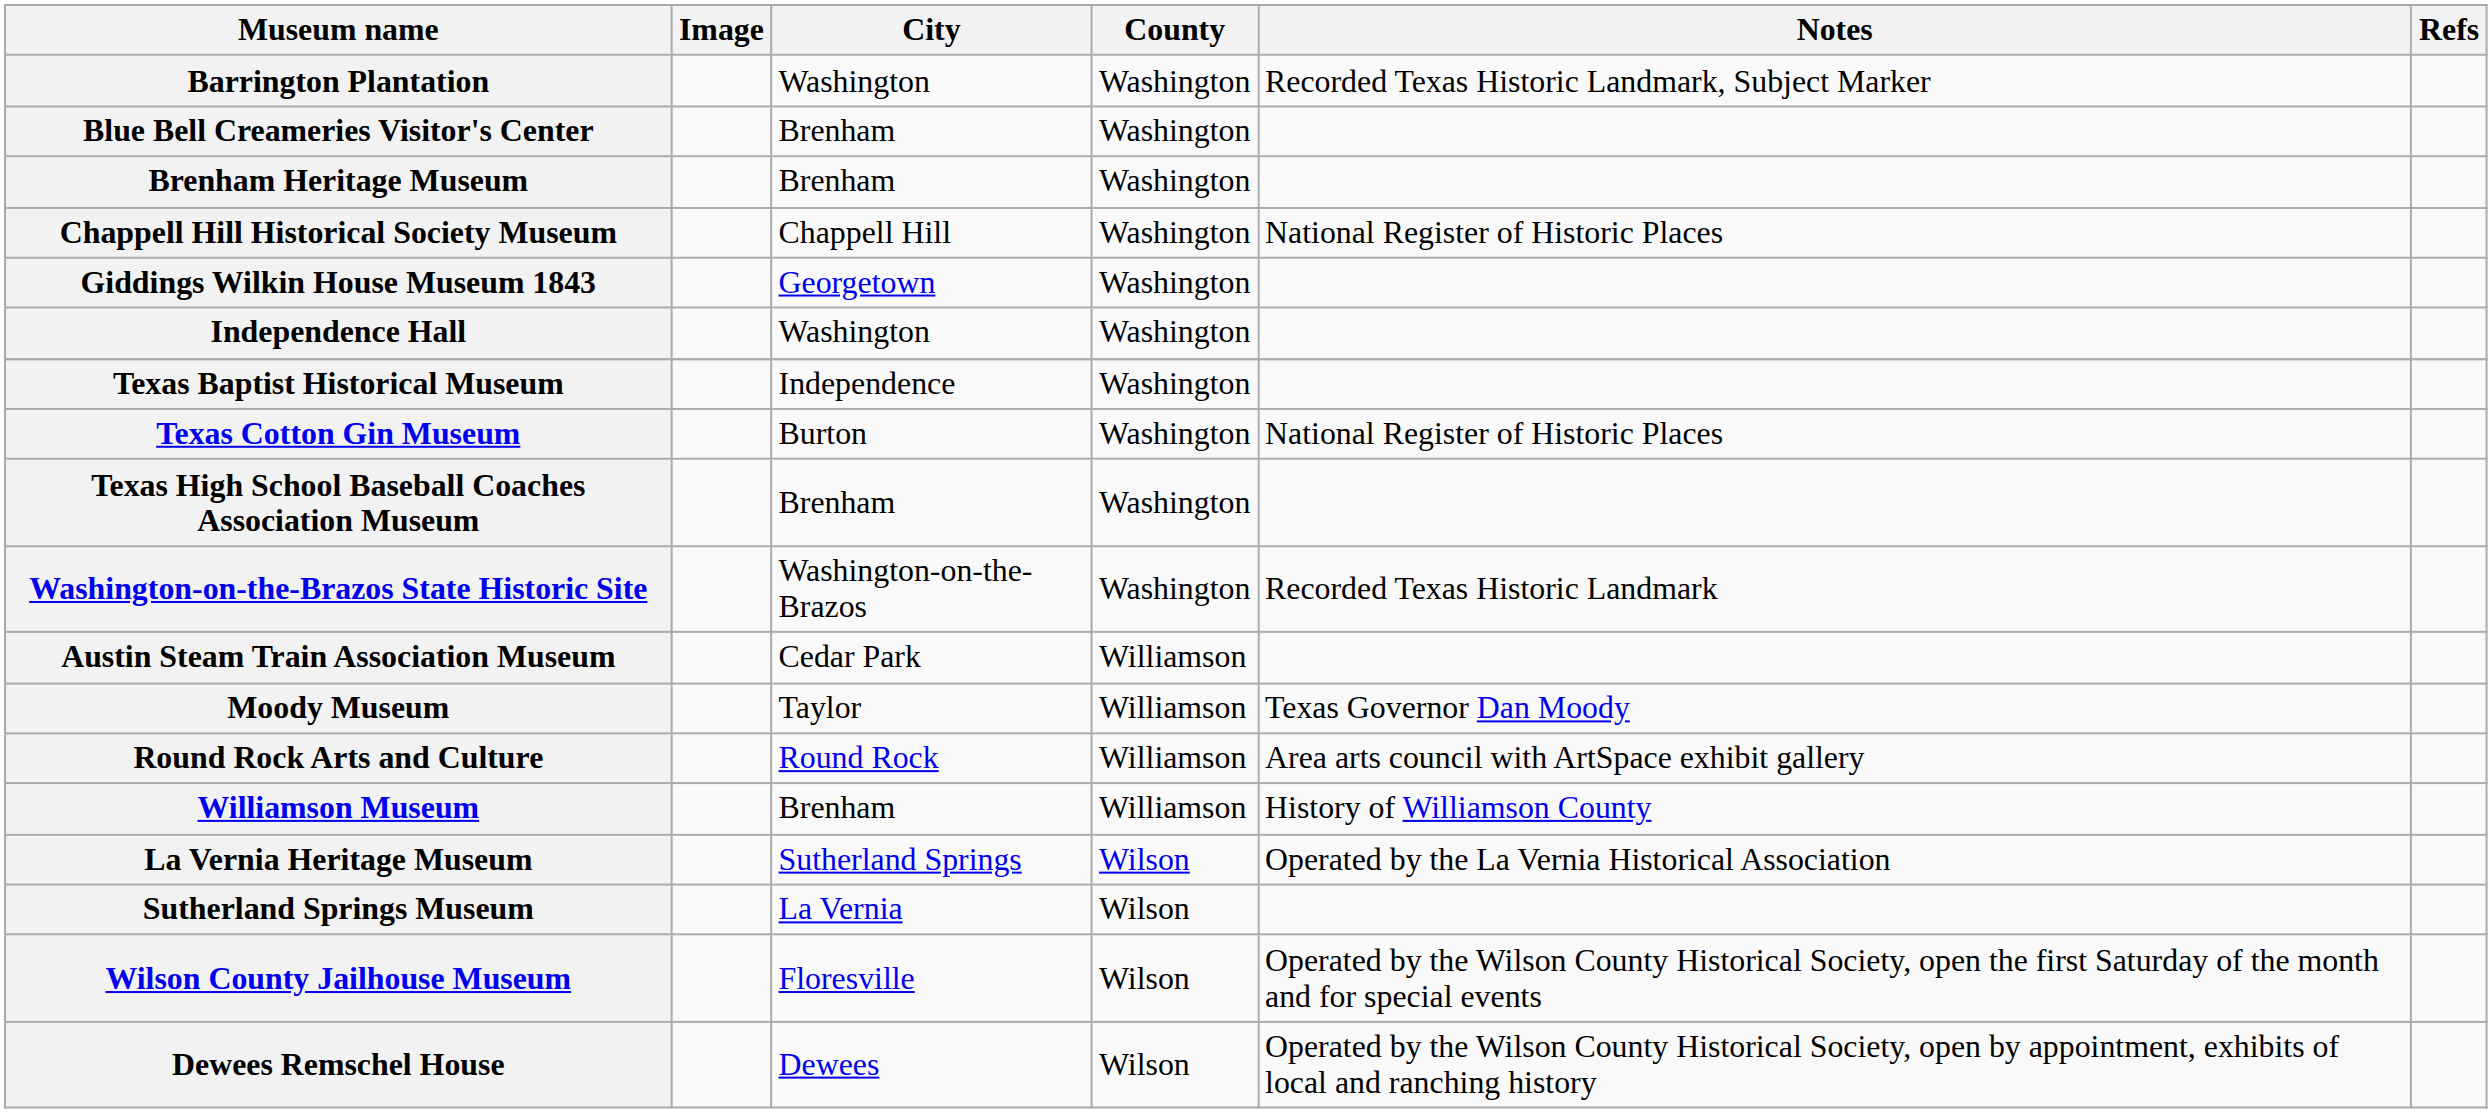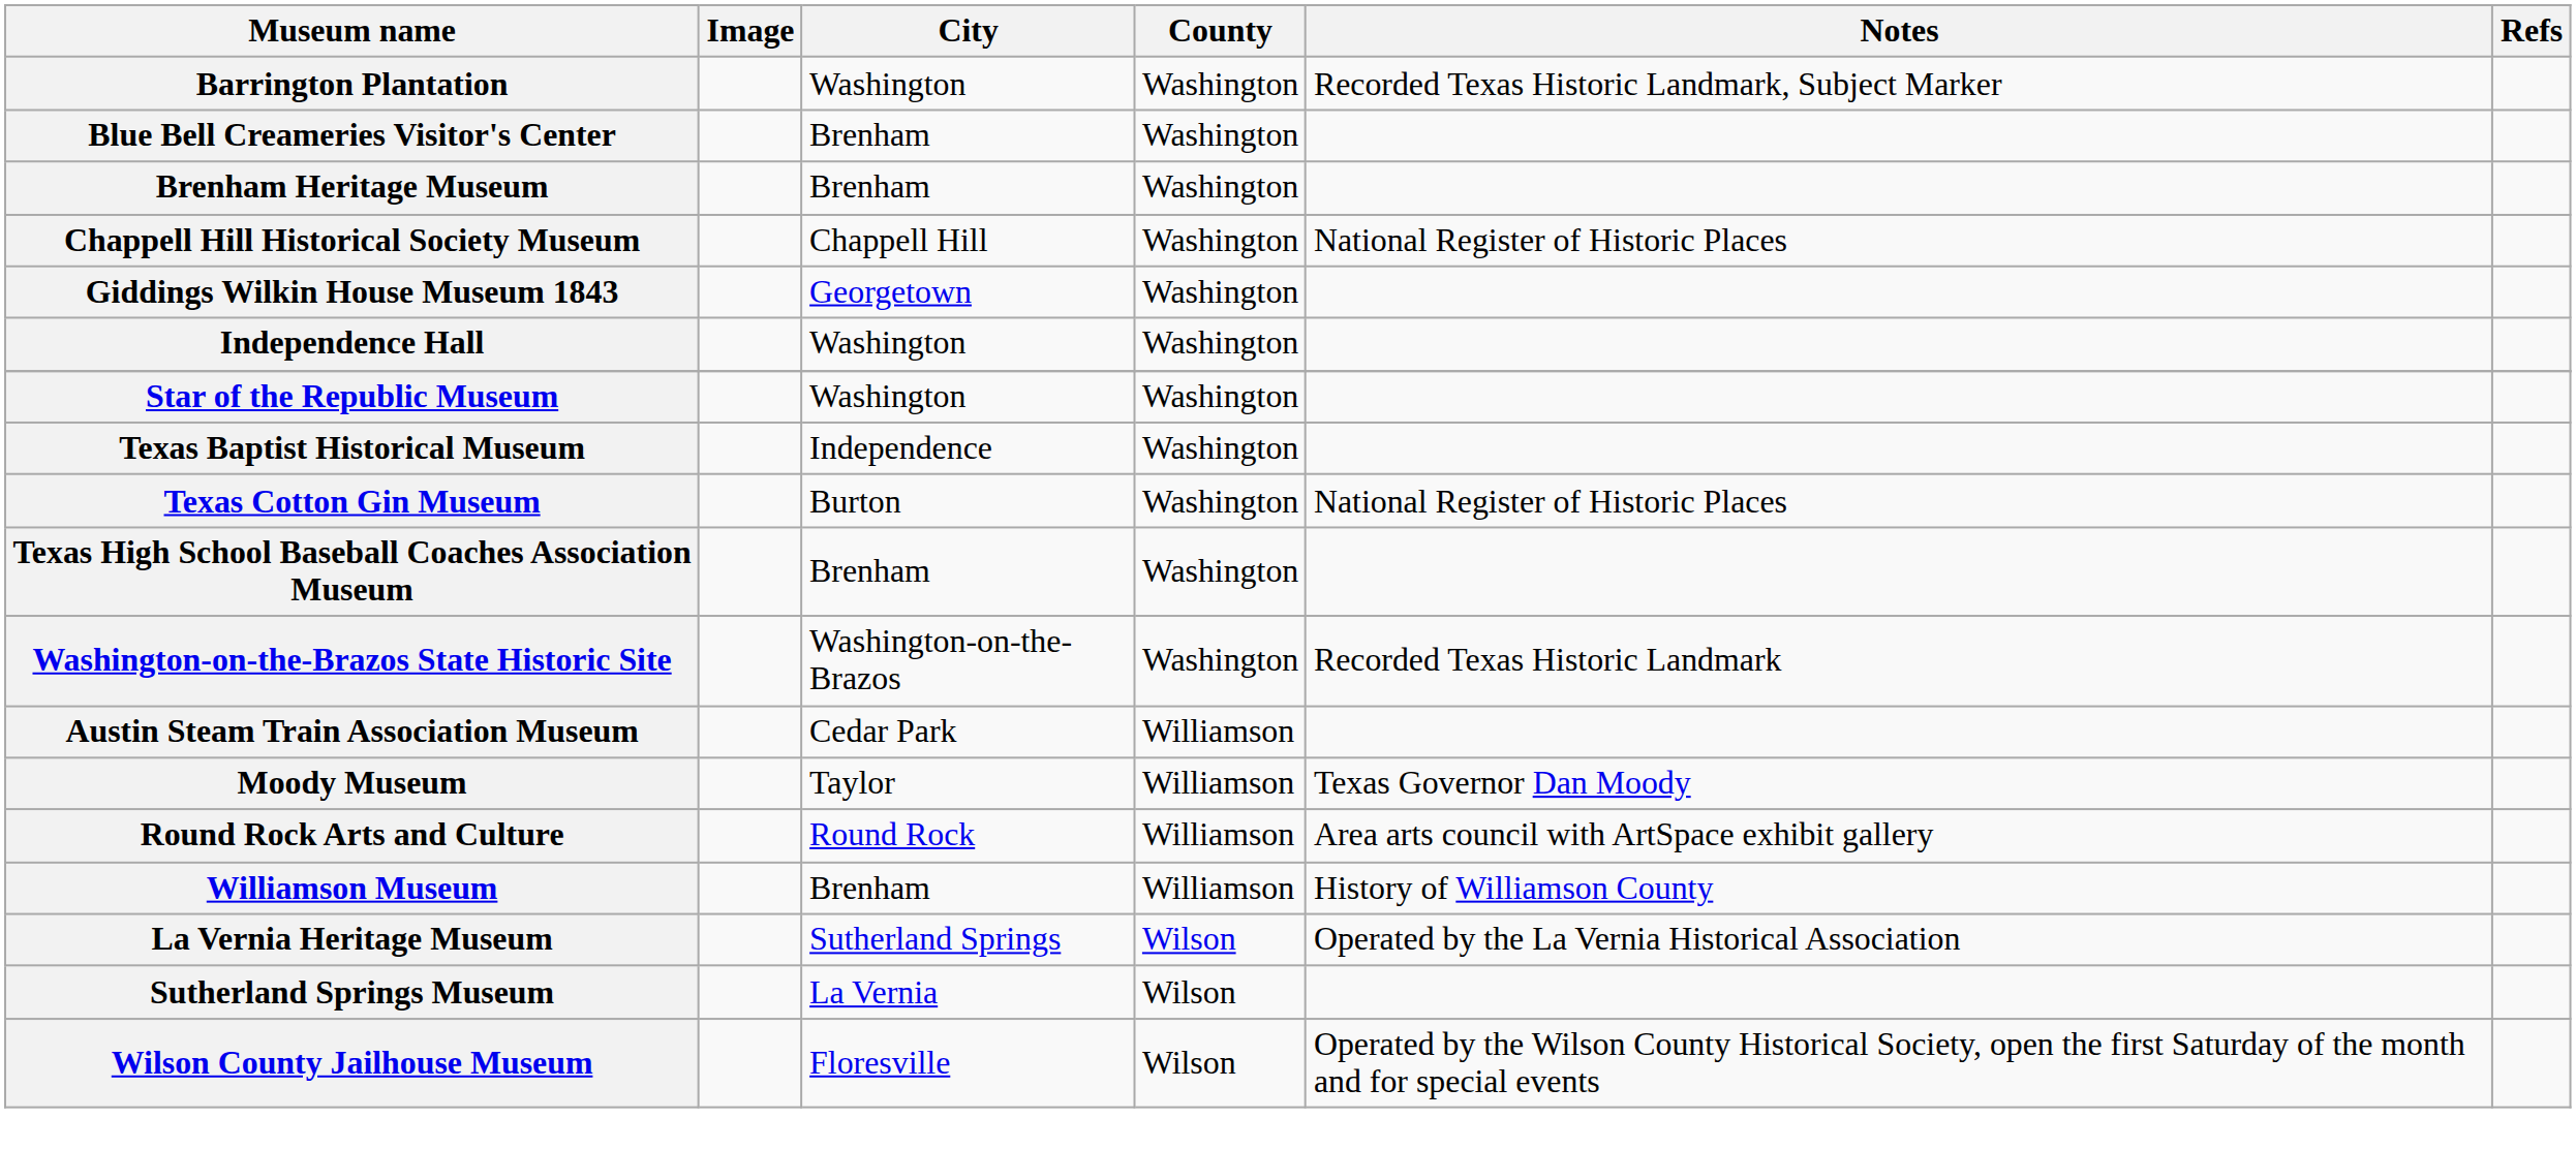+ row: Star of the Republic Museum | Washington | Washington
- row: Dewees Remschel House | Dewees | Wilson | Operated by the Wilson County Historical Society, open by appointment, exhibits of local and ranching history
